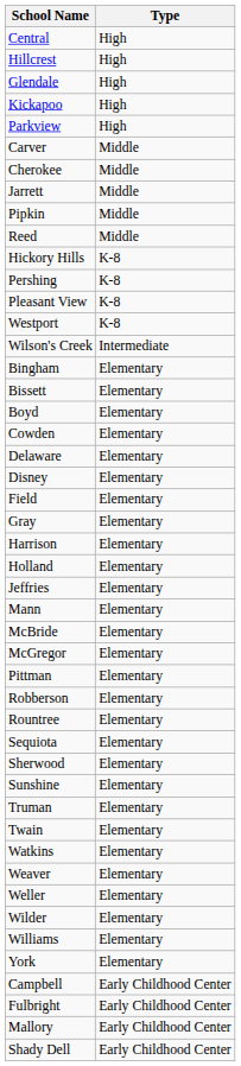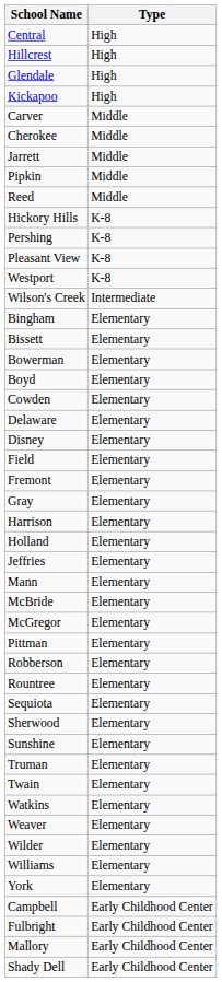- row: Parkview | High
+ row: Bowerman | Elementary
+ row: Fremont | Elementary
- row: Weller | Elementary
